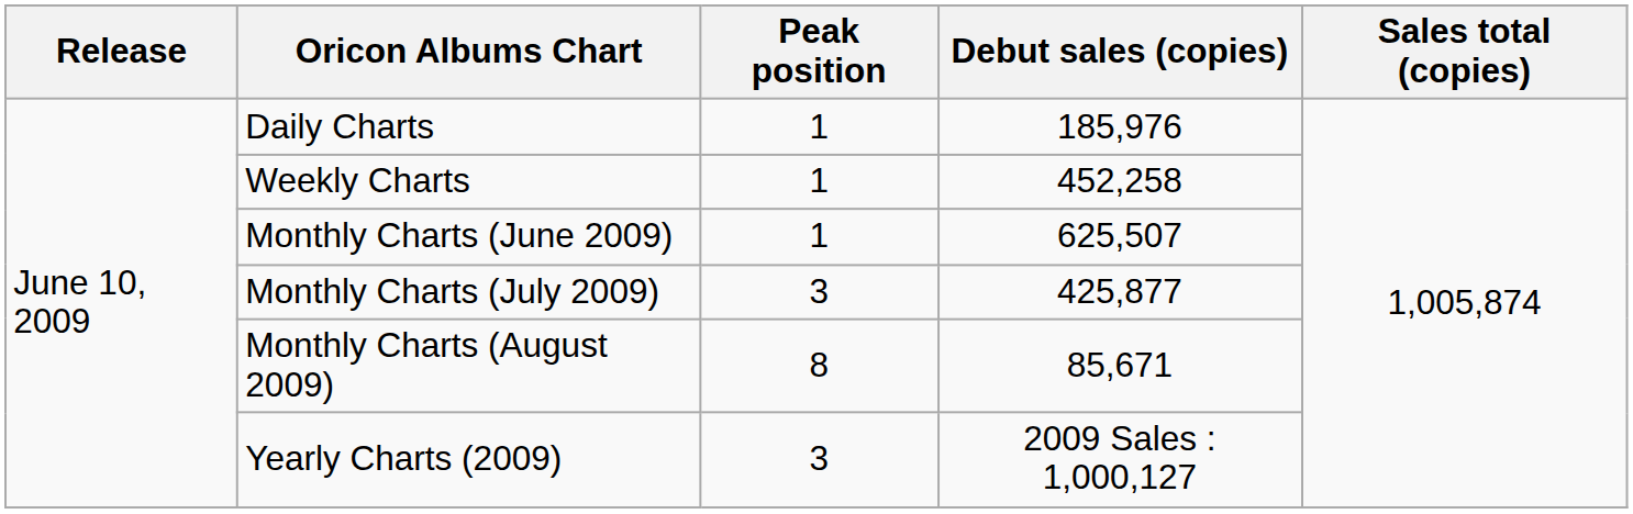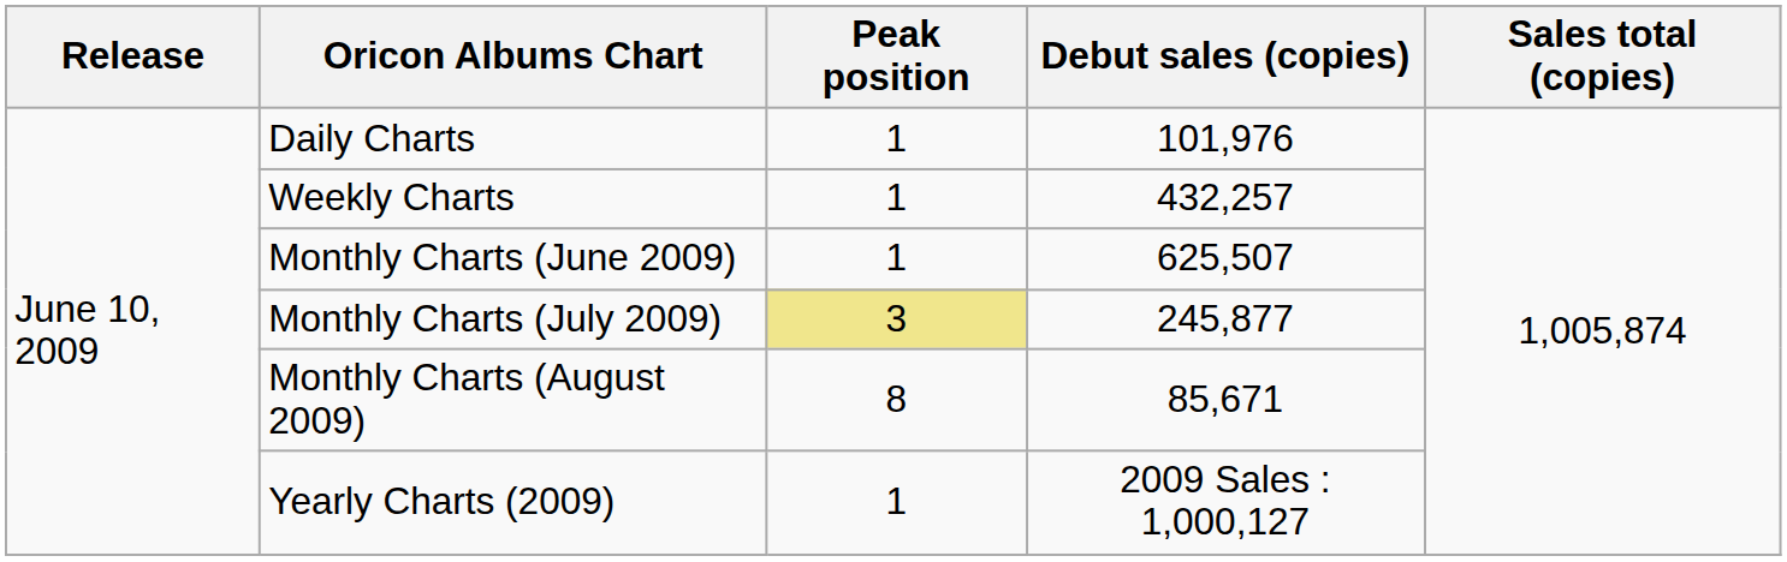Daily Charts | Debut sales (copies): 185,976 -> 101,976
Weekly Charts | Debut sales (copies): 452,258 -> 432,257
Monthly Charts (July 2009) | Peak position: no background -> khaki background
Monthly Charts (July 2009) | Debut sales (copies): 425,877 -> 245,877
Yearly Charts (2009) | Peak position: 3 -> 1
